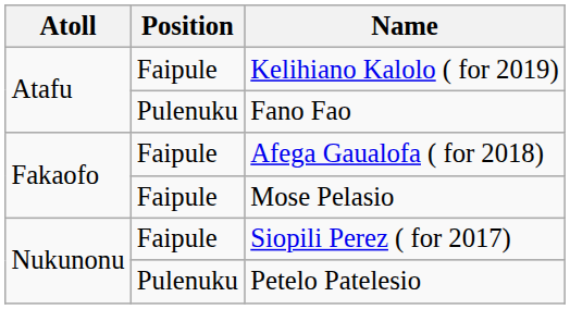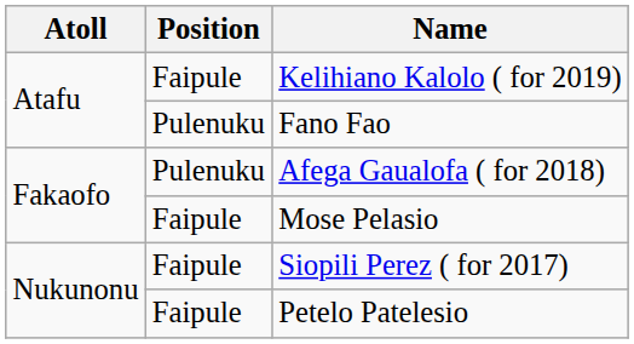Afega Gaualofa ( for 2018) | Position: Faipule -> Pulenuku
Petelo Patelesio | Position: Pulenuku -> Faipule
